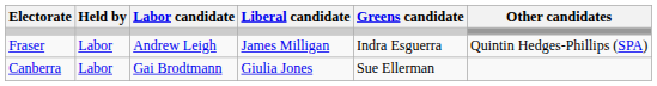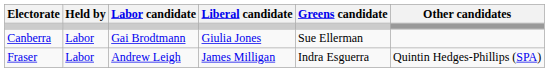rows swapped: Canberra <-> Fraser
